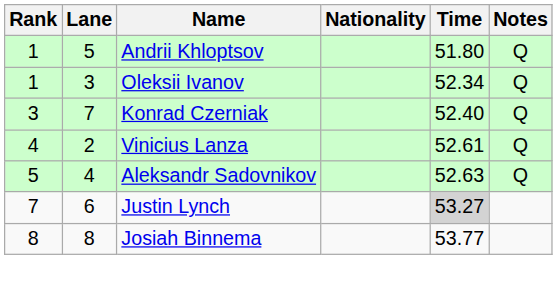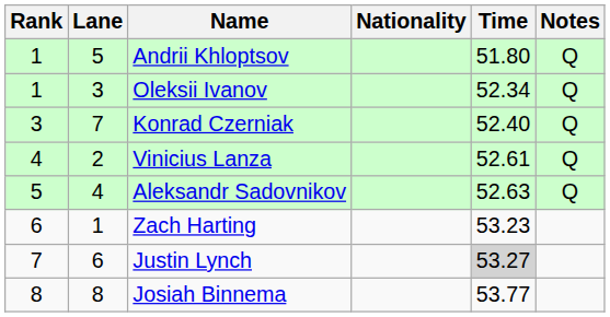+ row: 6 | 1 | Zach Harting | 53.23
